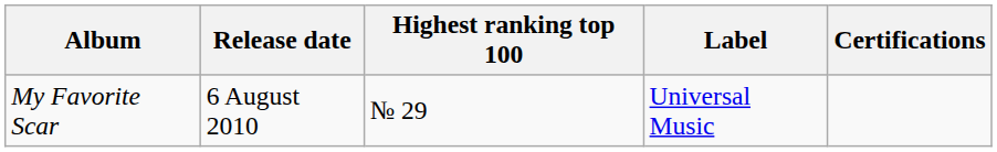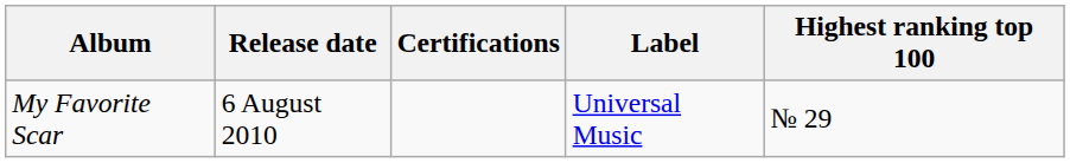columns swapped: Highest ranking top 100 <-> Certifications
